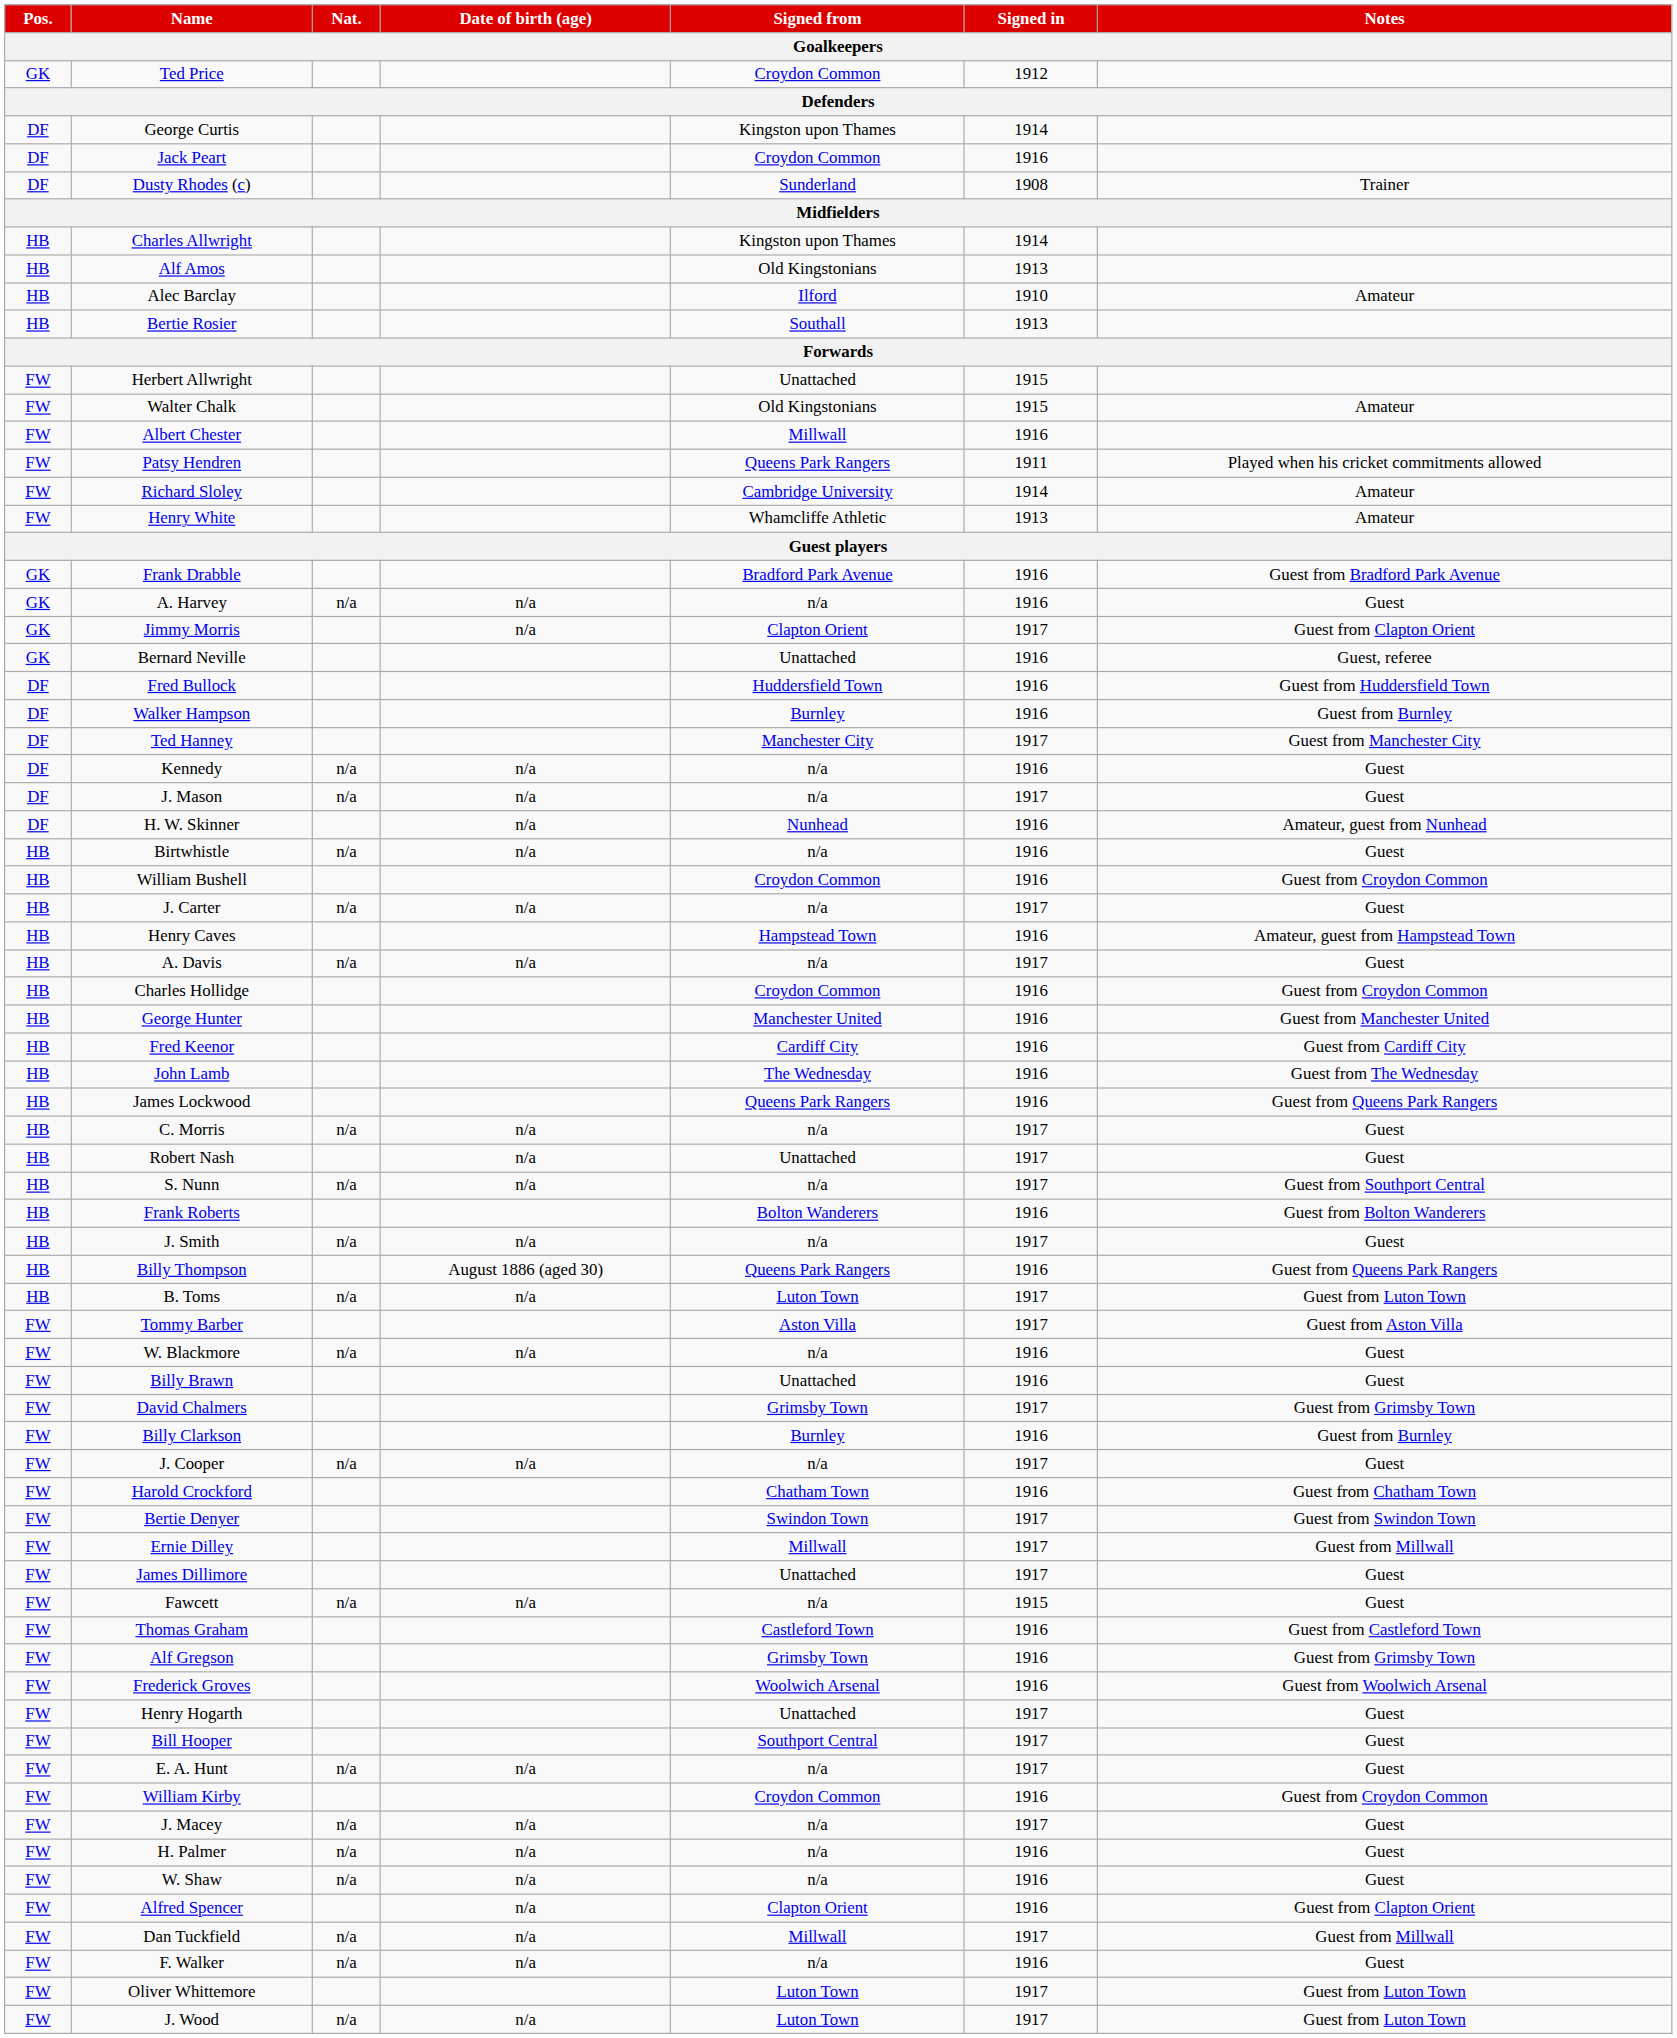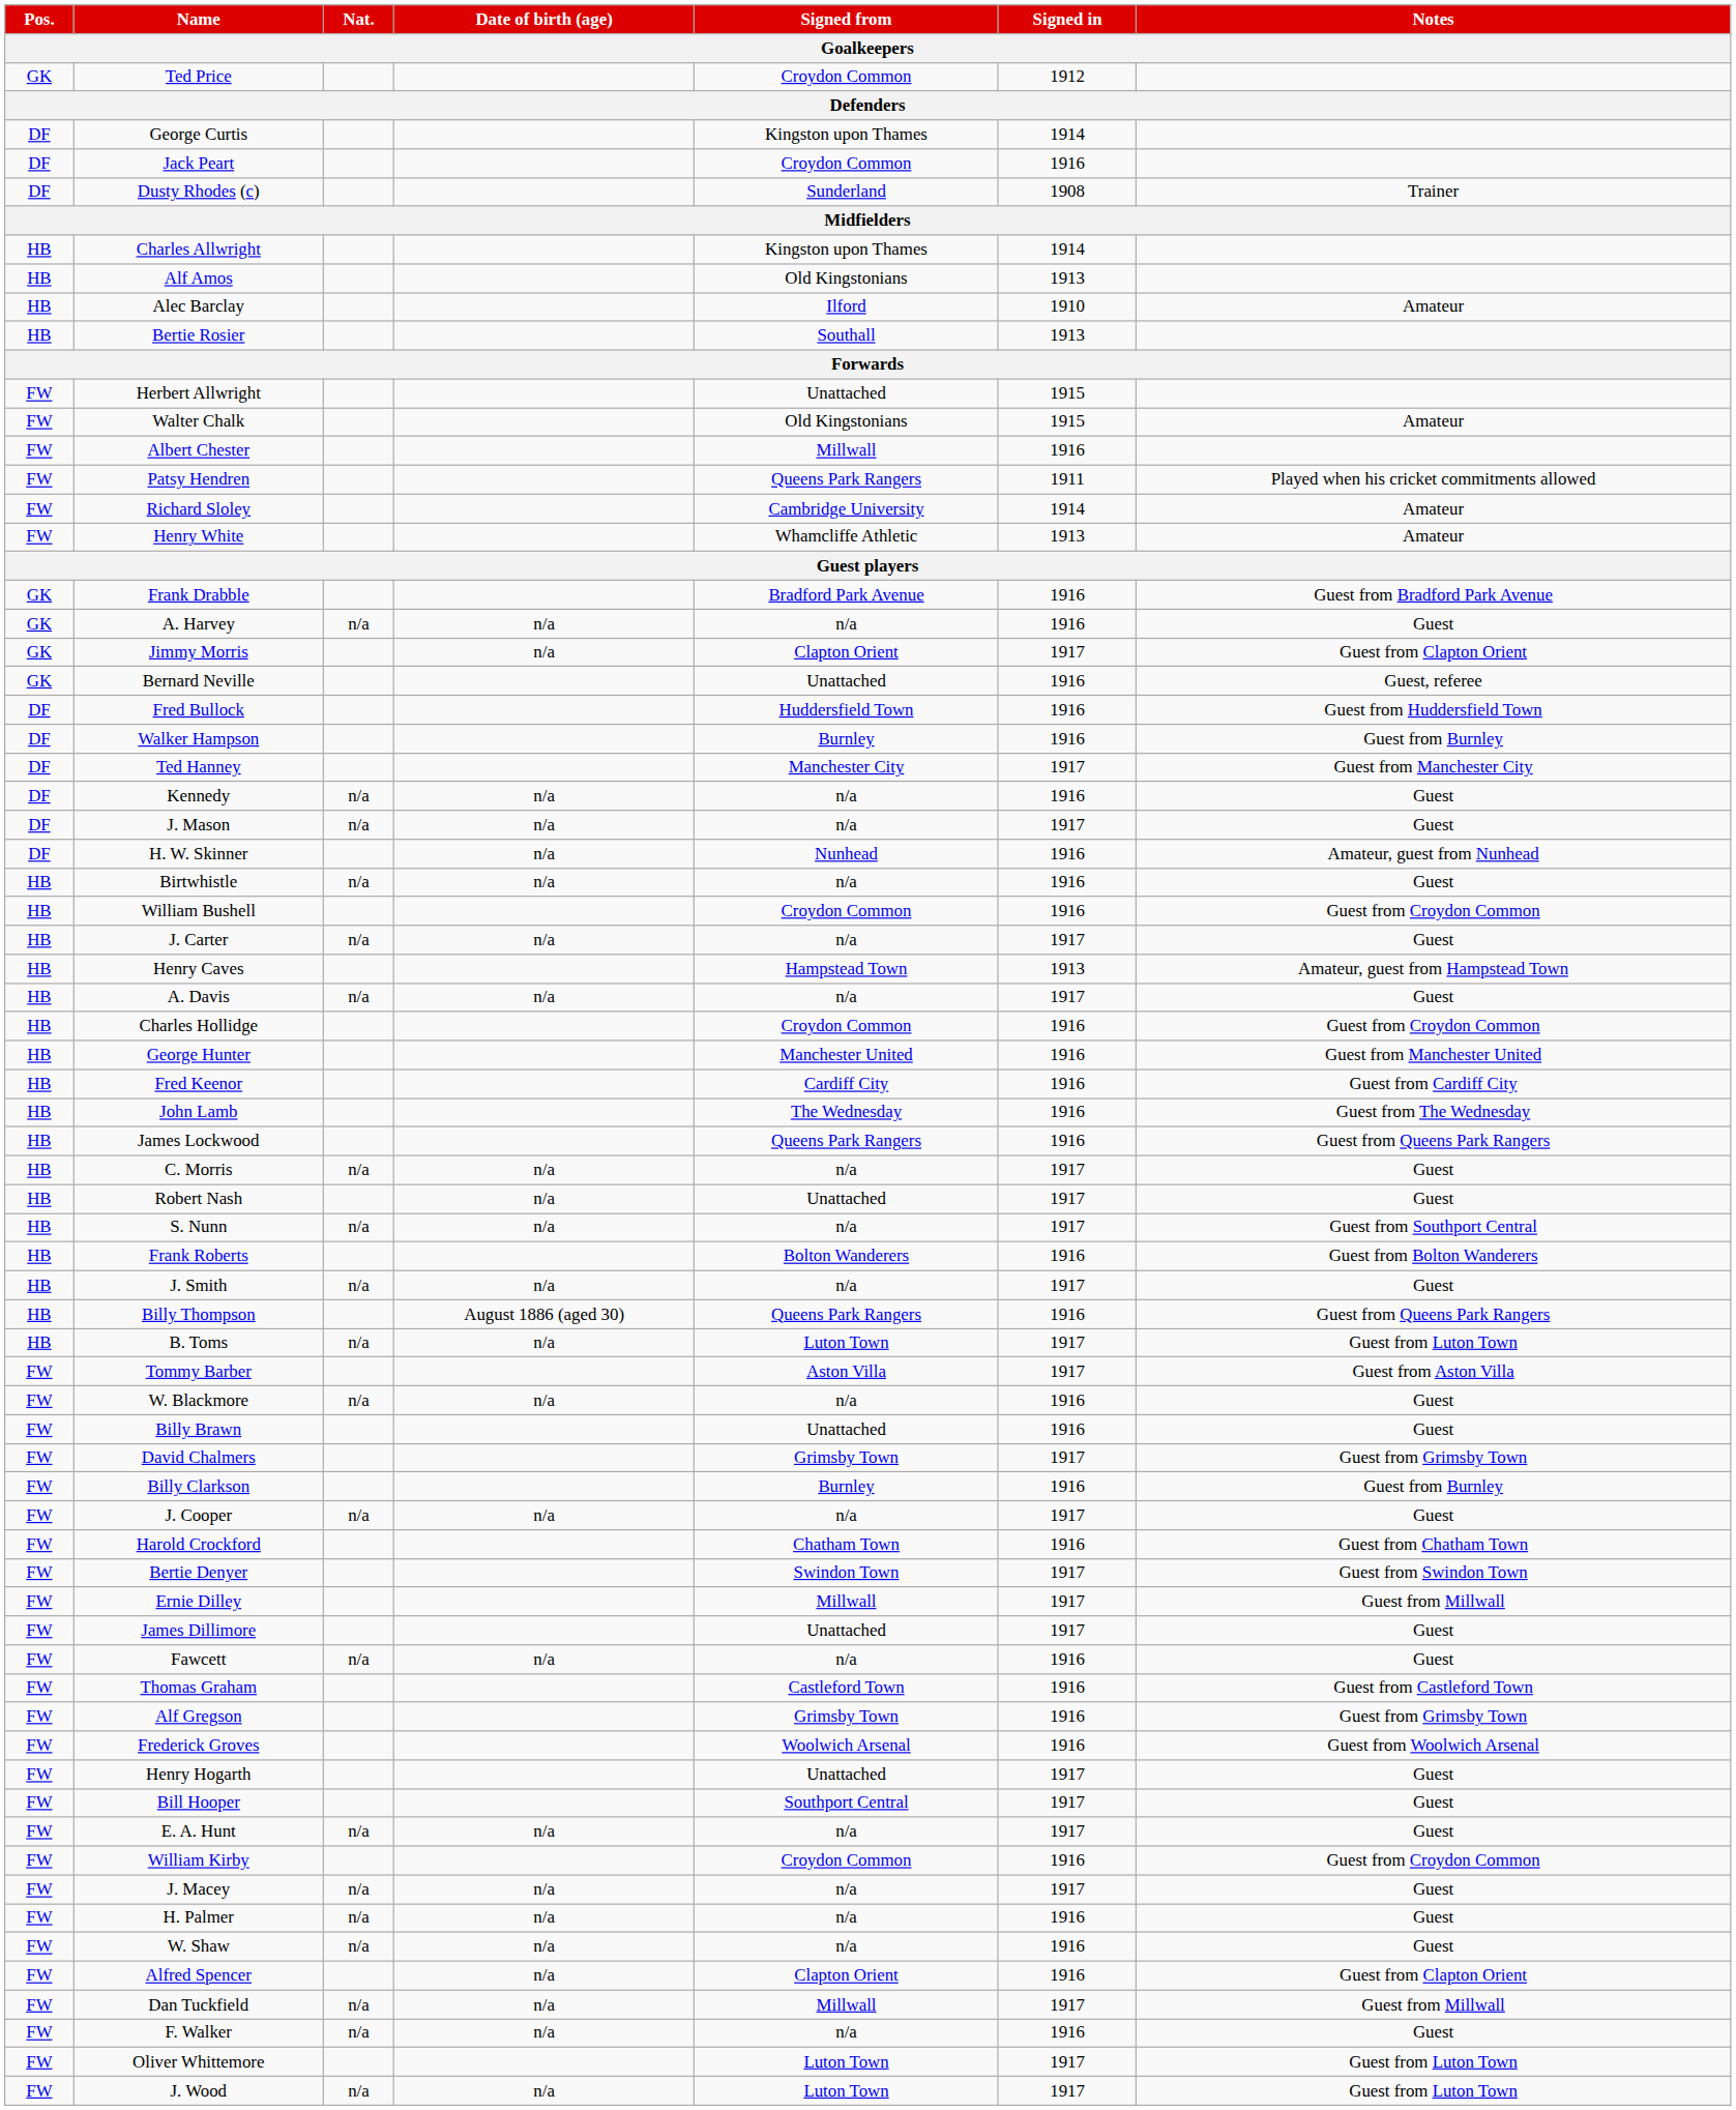Henry Caves | Signed in: 1916 -> 1913
Fawcett | Signed in: 1915 -> 1916
